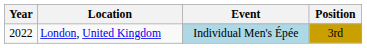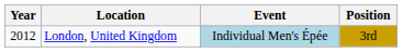London, United Kingdom | Year: 2022 -> 2012
